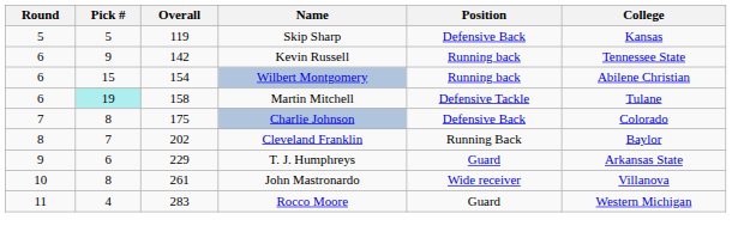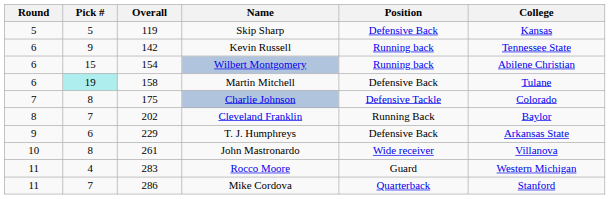Martin Mitchell | Position: Defensive Tackle -> Defensive Back
Charlie Johnson | Position: Defensive Back -> Defensive Tackle
T. J. Humphreys | Position: Guard -> Defensive Back
+ row: 11 | 7 | 286 | Mike Cordova | Quarterback | Stanford
